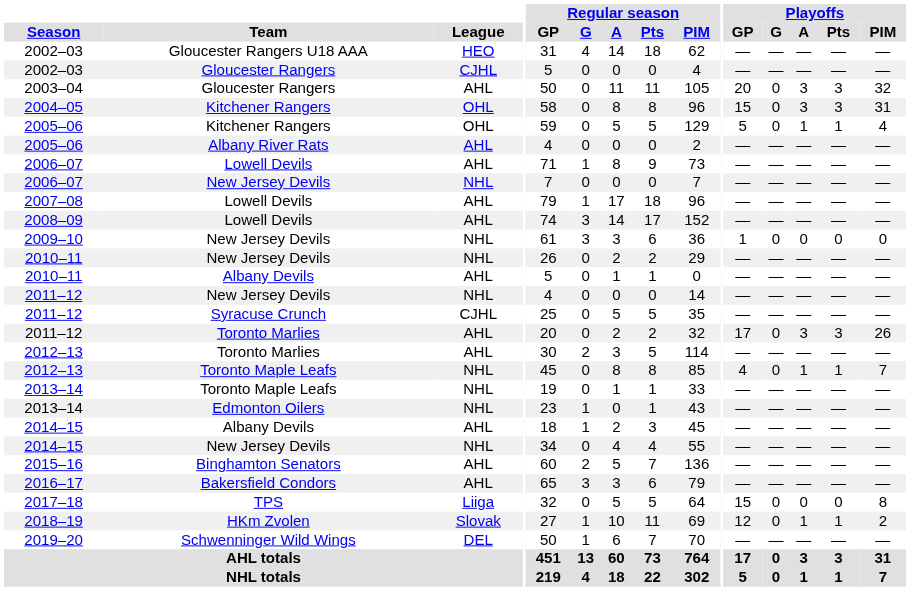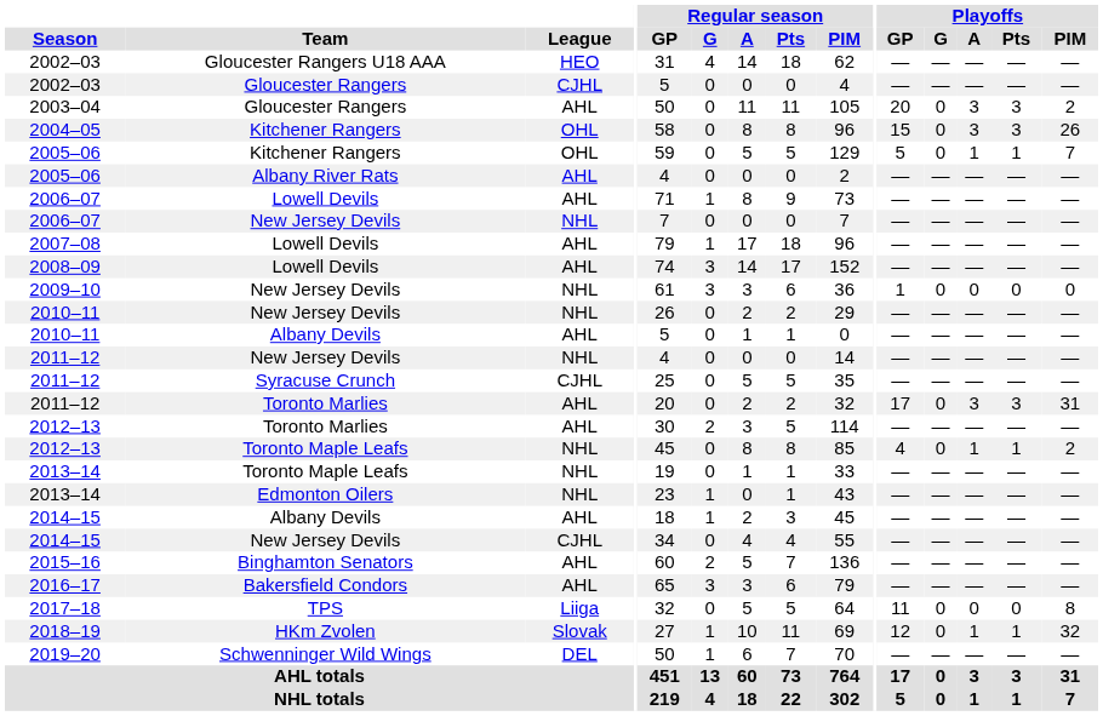2003–04 | Playoffs / PIM: 32 -> 2
2004–05 | Playoffs / PIM: 31 -> 26
2005–06 / Kitchener Rangers | Playoffs / PIM: 4 -> 7
2011–12 / Toronto Marlies | Playoffs / PIM: 26 -> 31
2012–13 / Toronto Maple Leafs | Playoffs / PIM: 7 -> 2
2014–15 / New Jersey Devils | League: NHL -> CJHL
2017–18 | Playoffs / GP: 15 -> 11
2018–19 | Playoffs / PIM: 2 -> 32
